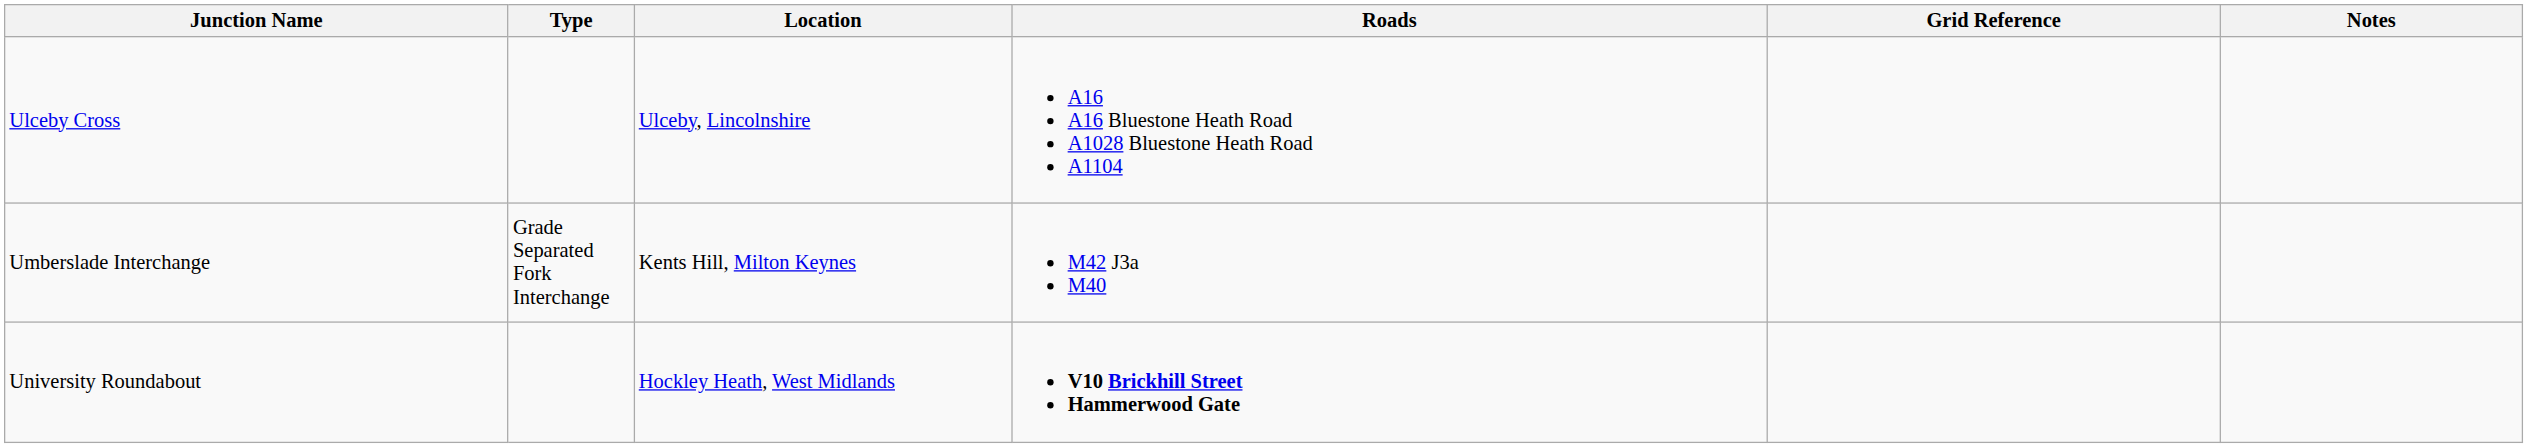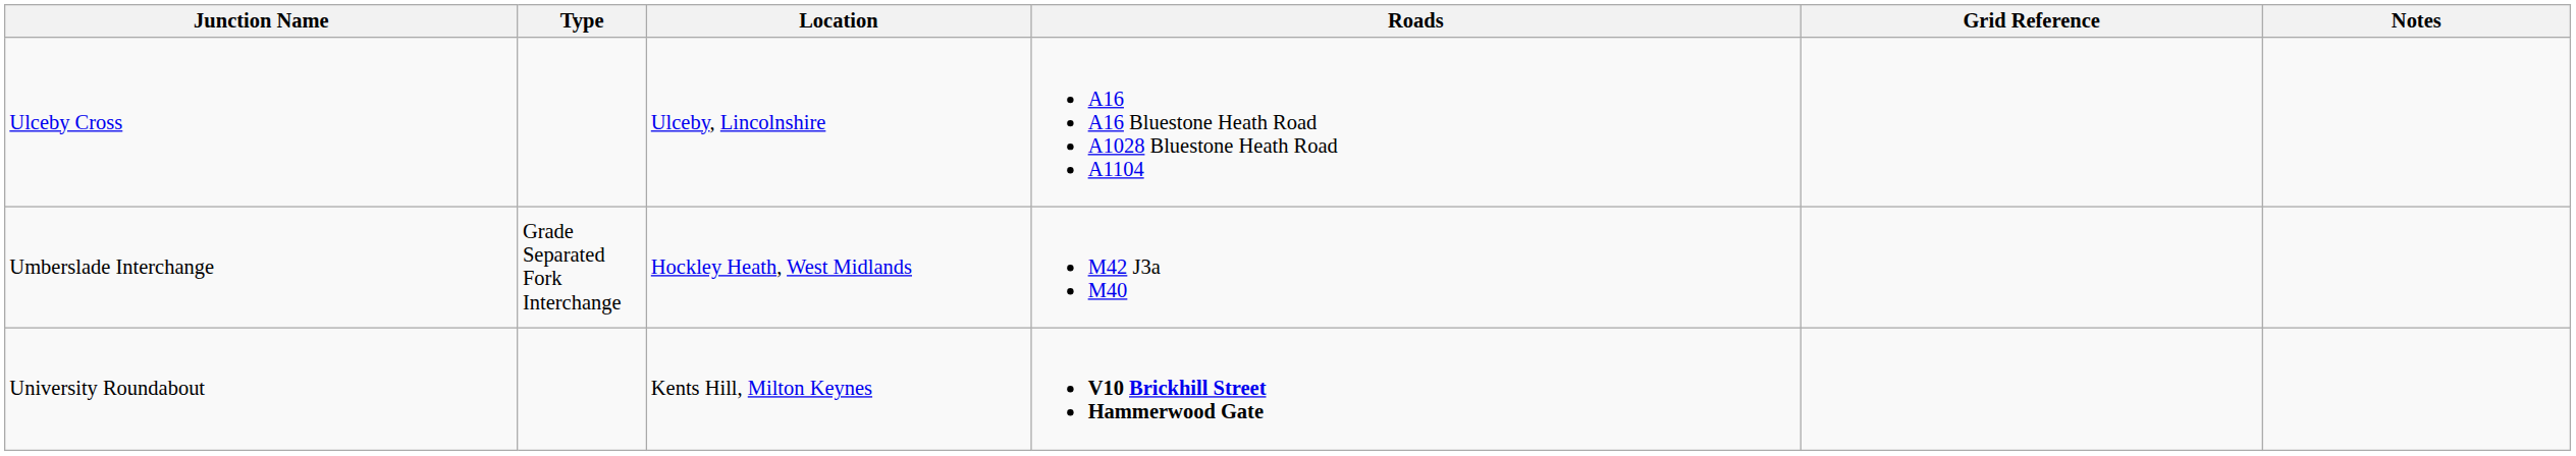Umberslade Interchange | Location: Kents Hill, Milton Keynes -> Hockley Heath, West Midlands
University Roundabout | Location: Hockley Heath, West Midlands -> Kents Hill, Milton Keynes
